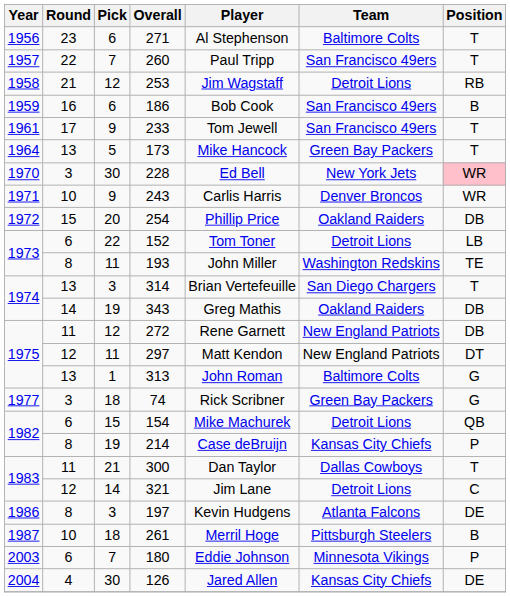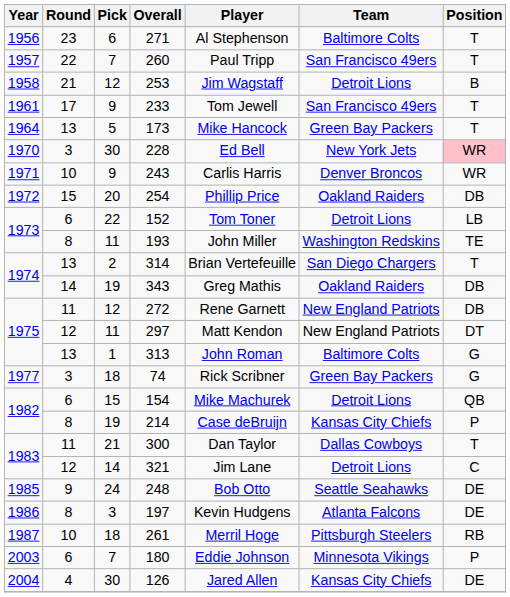253 | Position: RB -> B
- row: 1959 | 16 | 6 | 186 | Bob Cook | San Francisco 49ers | B
314 | Pick: 3 -> 2
+ row: 1985 | 9 | 24 | 248 | Bob Otto | Seattle Seahawks | DE
261 | Position: B -> RB
